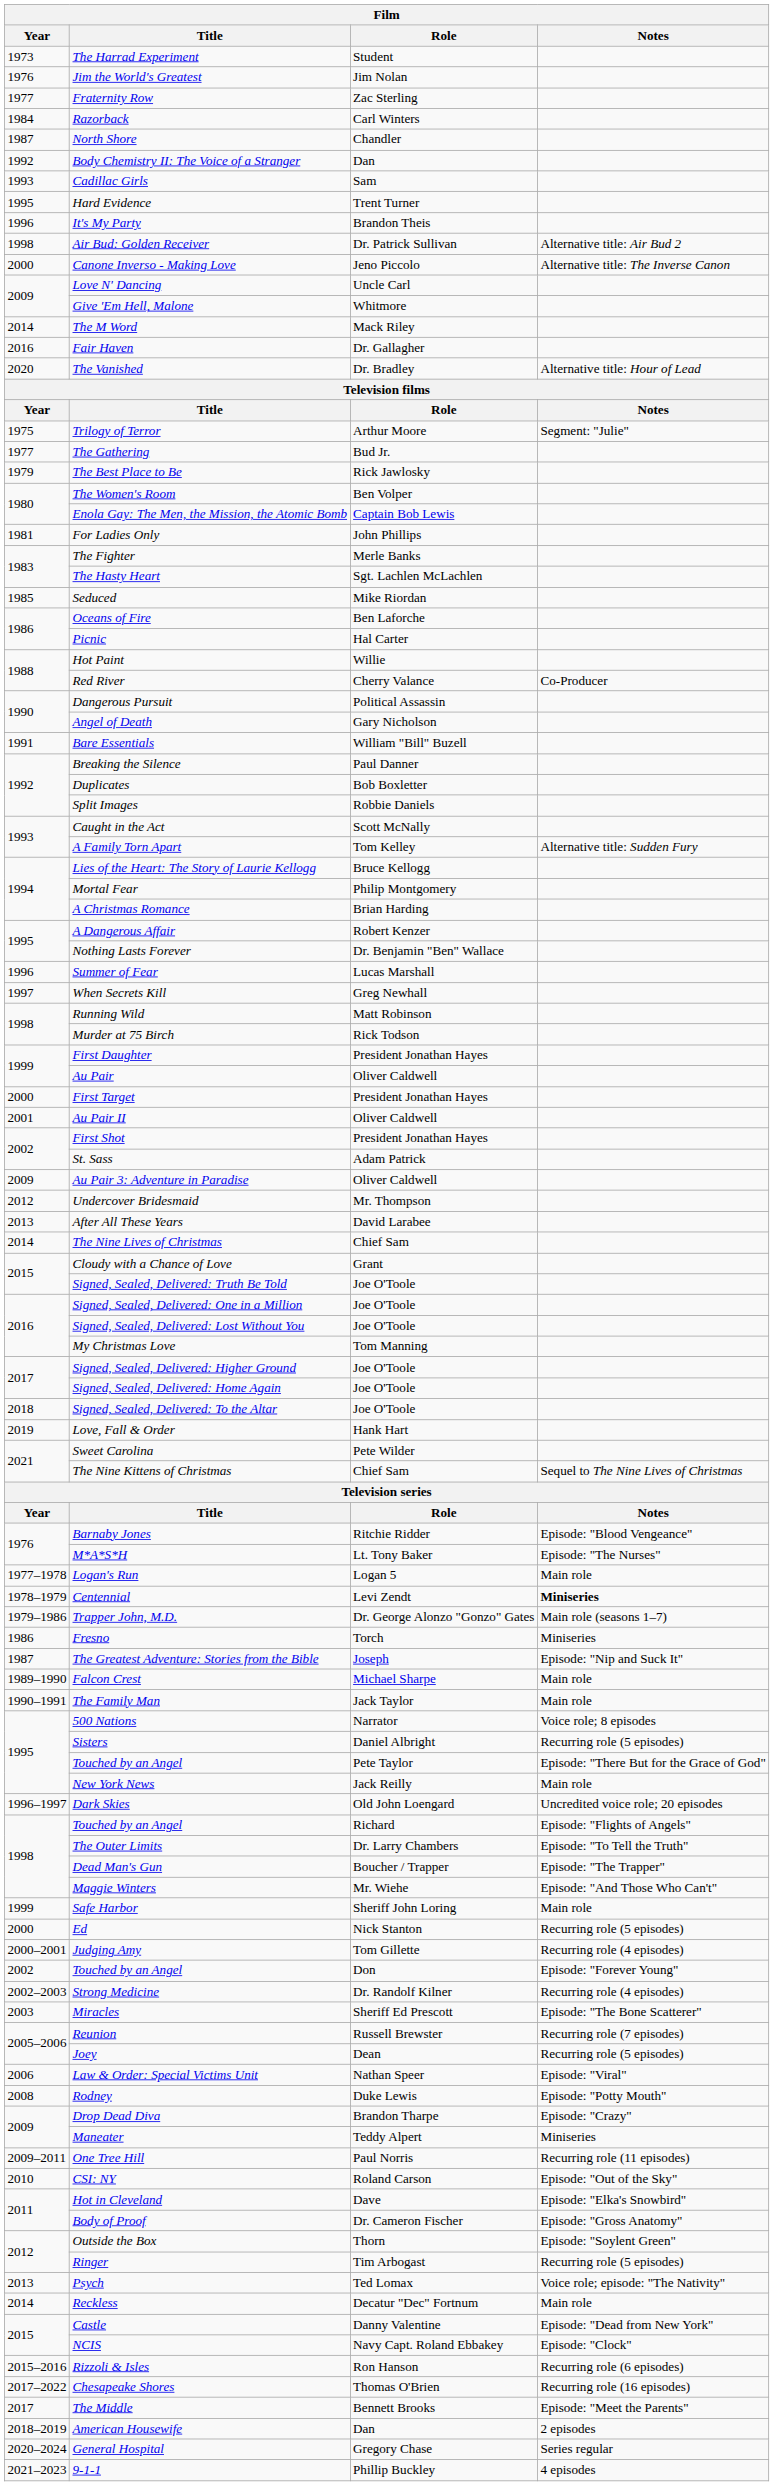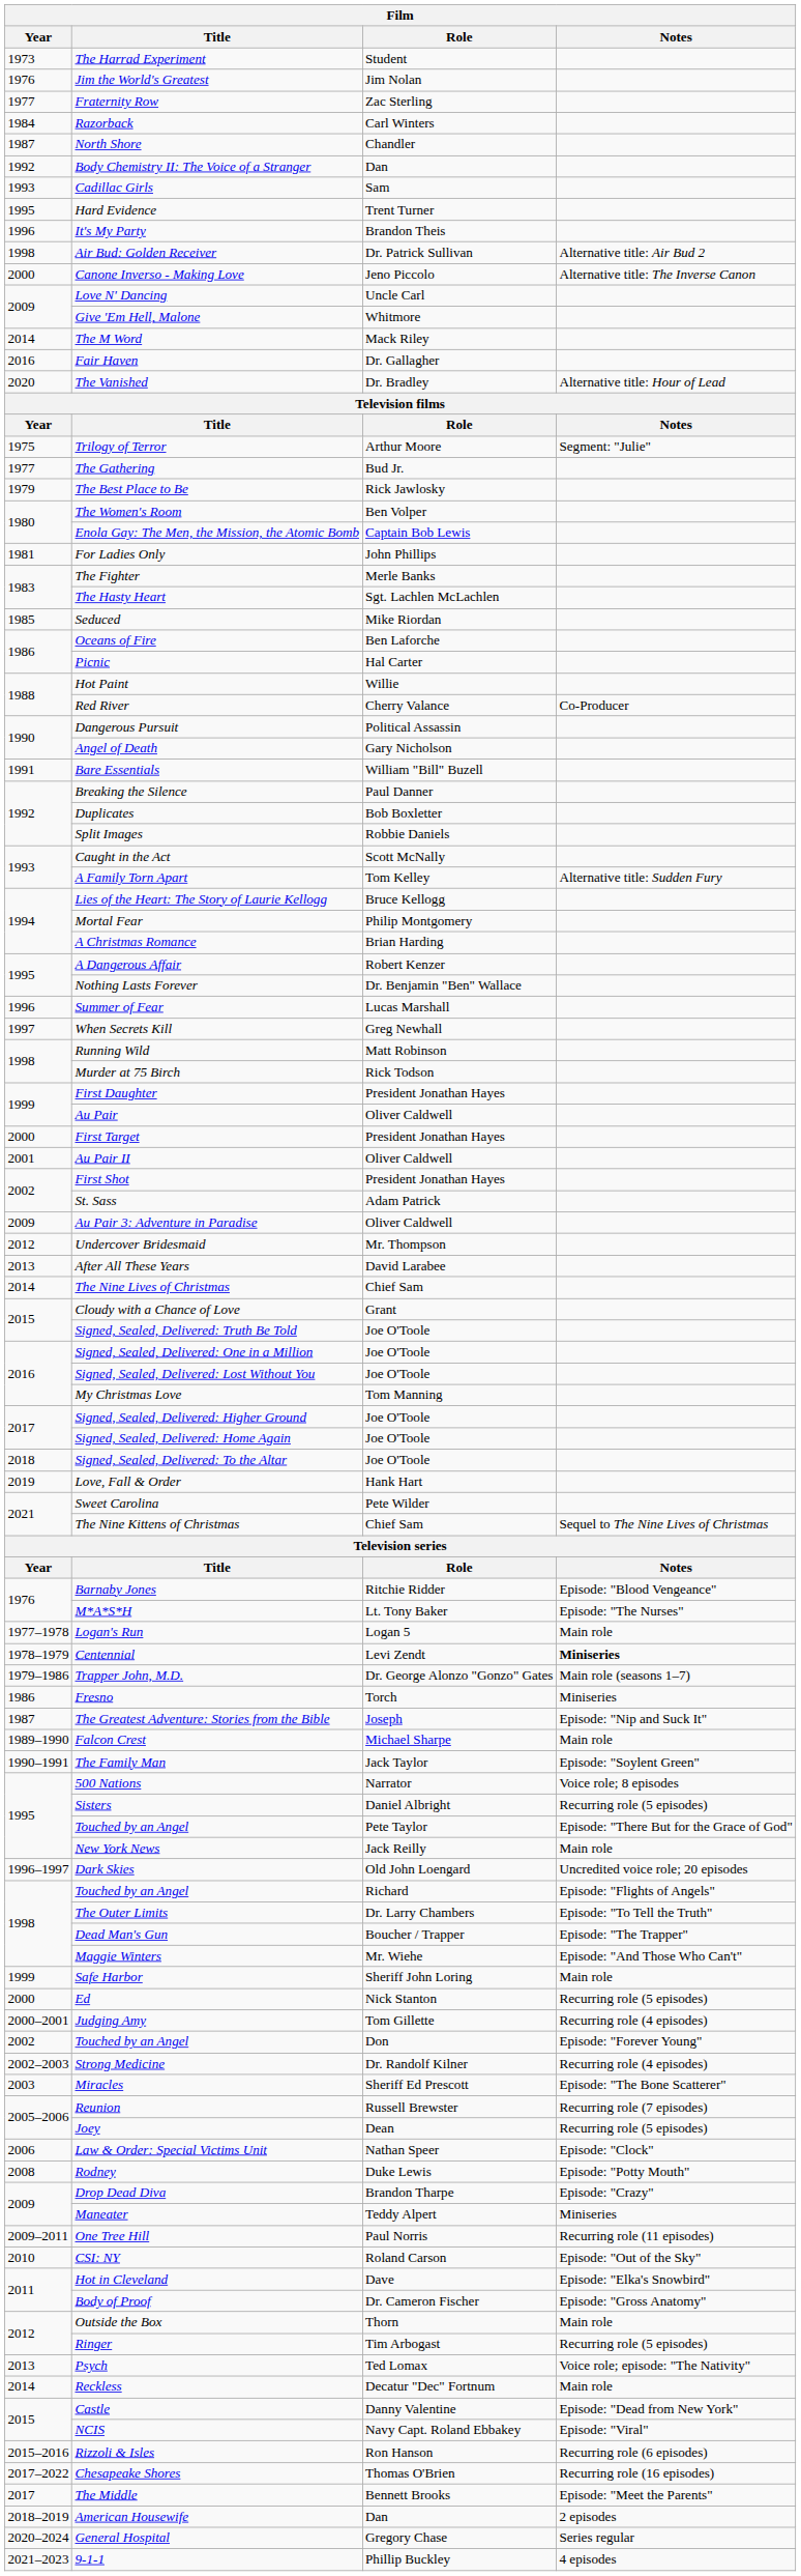The Family Man | Notes: Main role -> Episode: "Soylent Green"
Law & Order: Special Victims Unit | Notes: Episode: "Viral" -> Episode: "Clock"
Outside the Box | Notes: Episode: "Soylent Green" -> Main role
NCIS | Notes: Episode: "Clock" -> Episode: "Viral"
